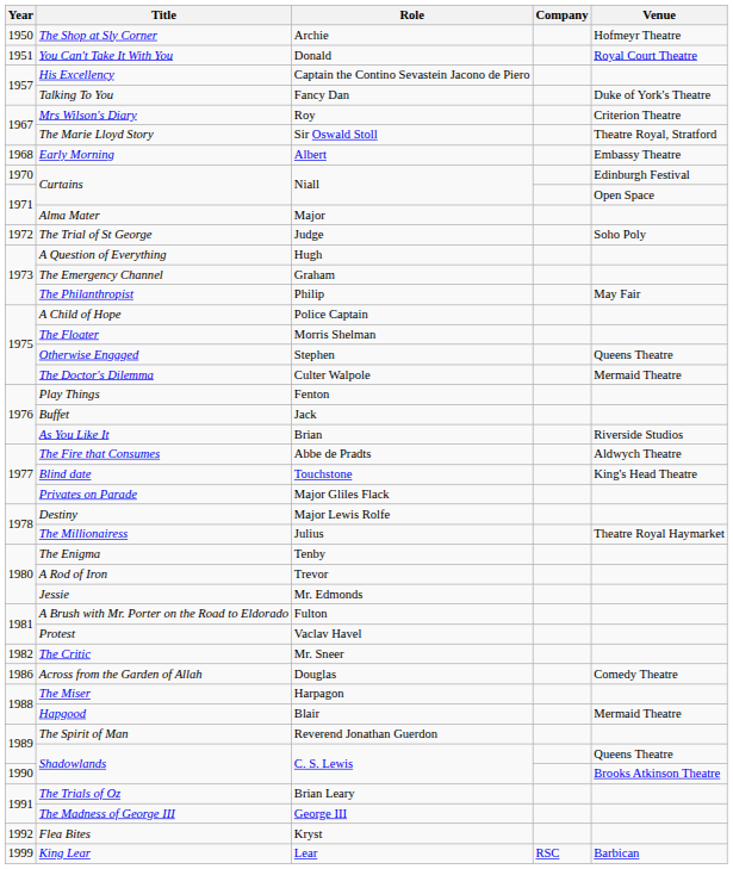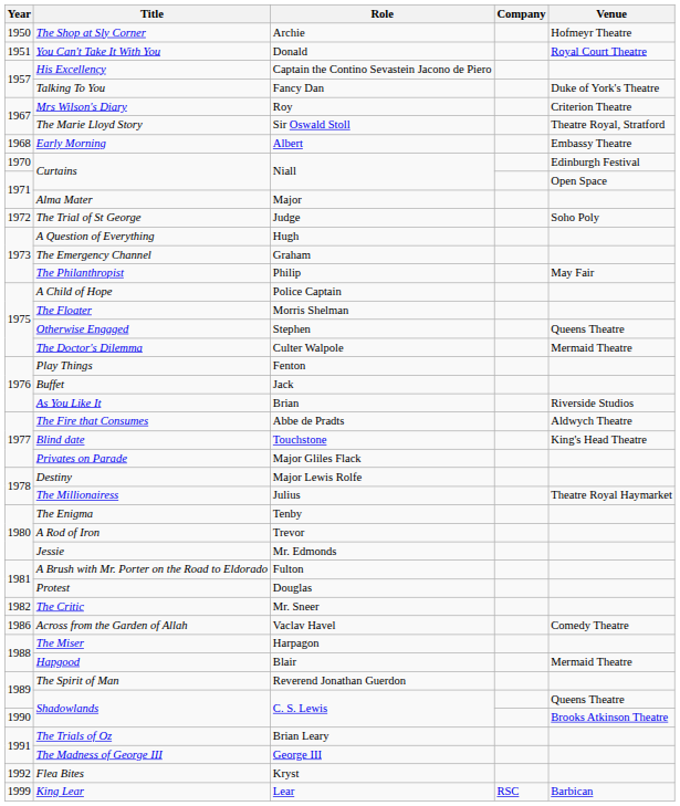Protest | Role: Vaclav Havel -> Douglas
Across from the Garden of Allah | Role: Douglas -> Vaclav Havel
